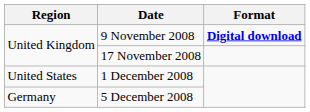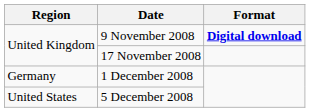1 December 2008 | Region: United States -> Germany
5 December 2008 | Region: Germany -> United States
